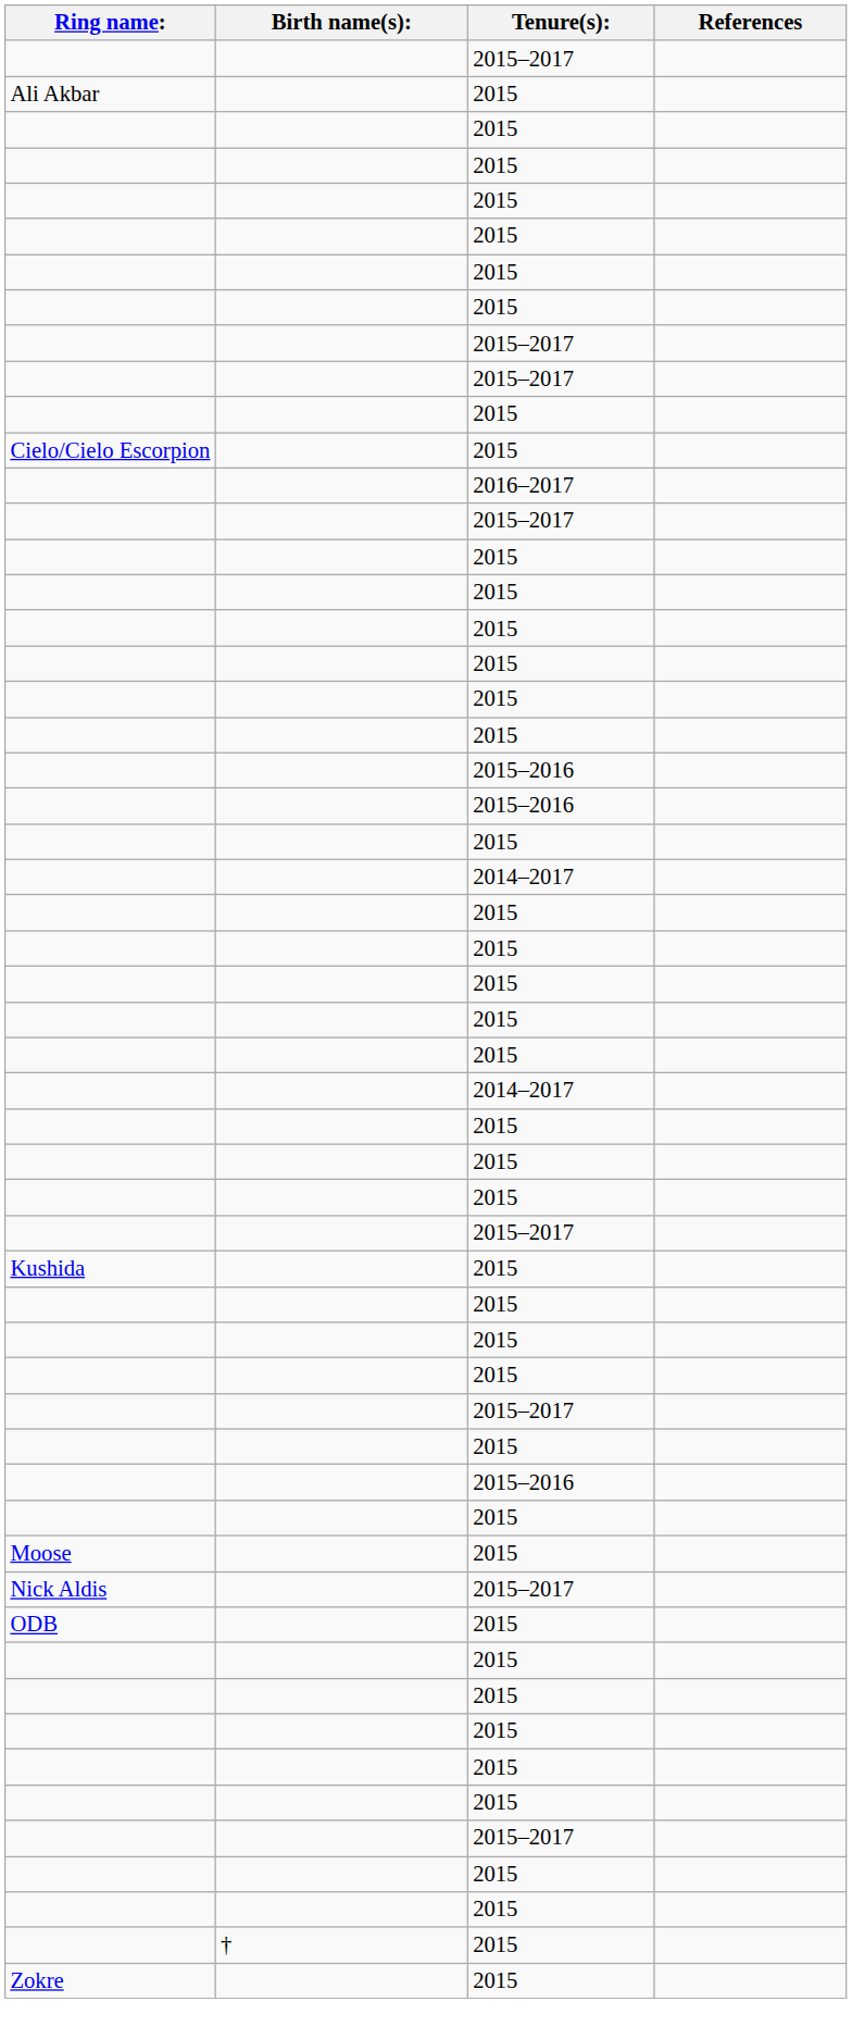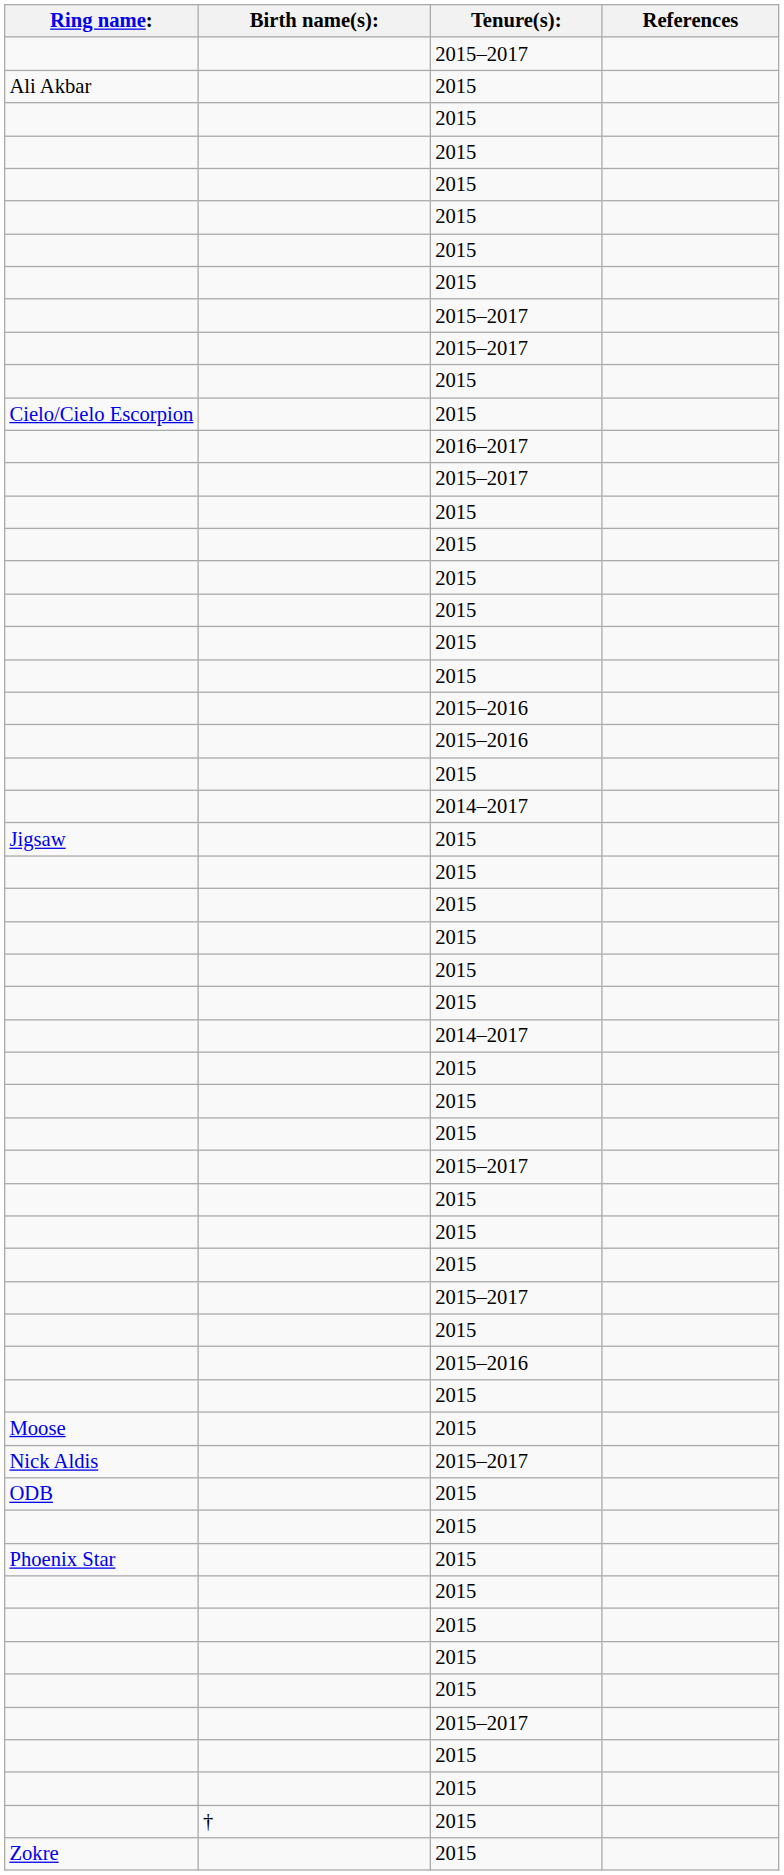+ row: Jigsaw | 2015
- row: Kushida | 2015
+ row: Phoenix Star | 2015
